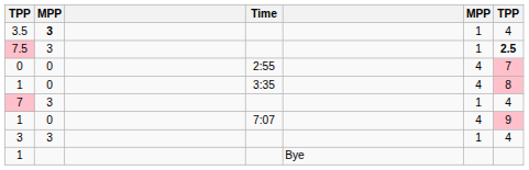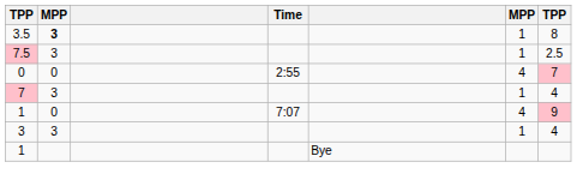3.5 | column 7: 4 -> 8
7.5 | column 7: bold -> normal
- row: 1 | 0 | 3:35 | 4 | 8
